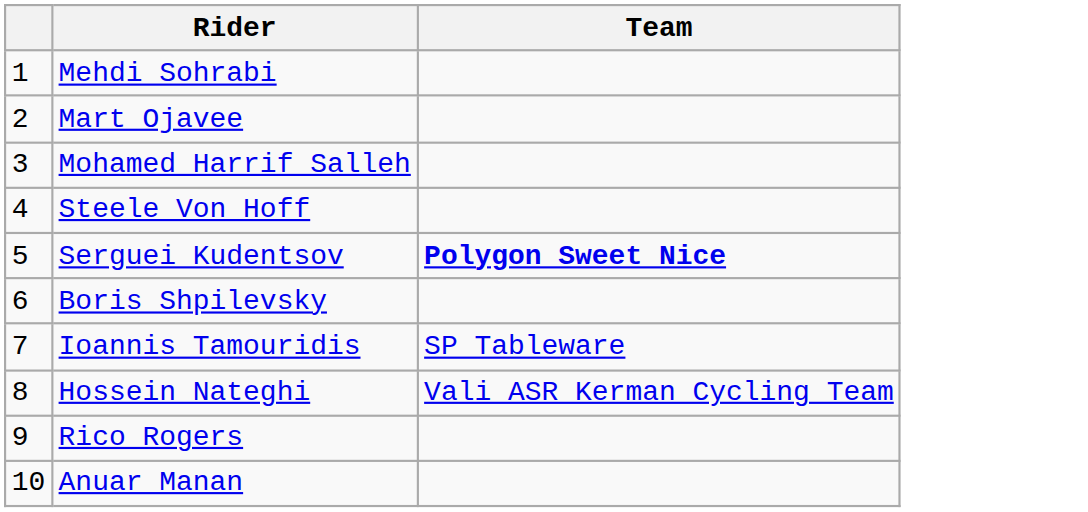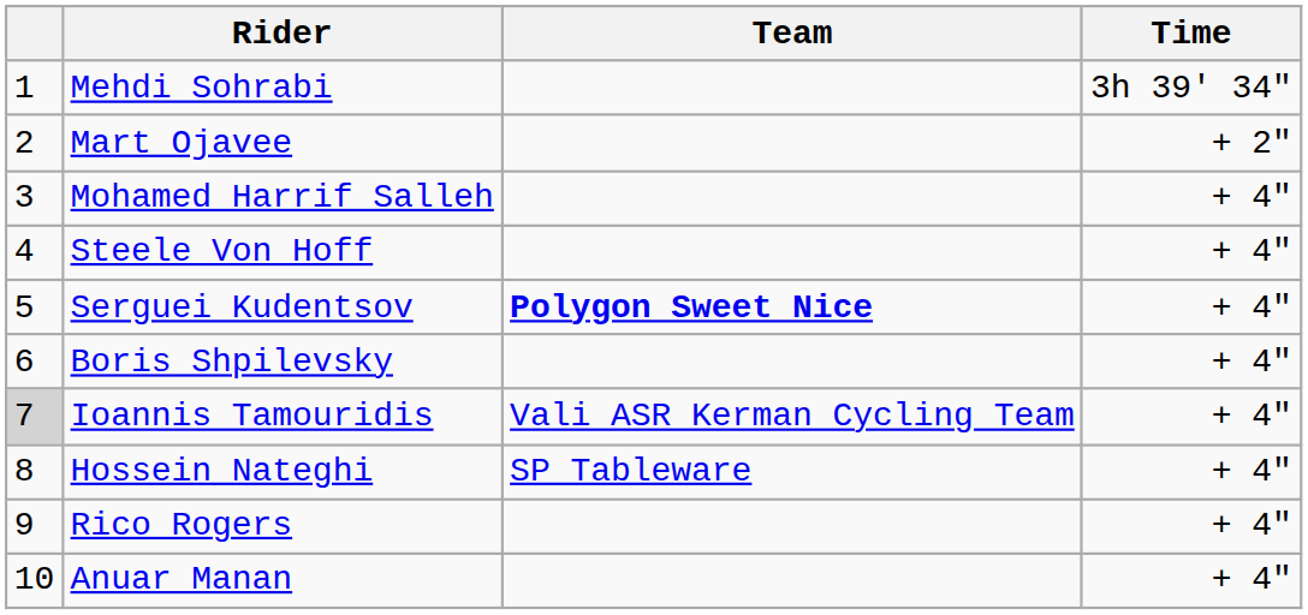+ column: Time | 3h 39' 34" | + 2" | + 4" | + 4" | + 4" | + 4" | + 4" | + 4" | + 4" | + 4"
Ioannis Tamouridis | column 1: no background -> lightgrey background
Ioannis Tamouridis | Team: SP Tableware -> Vali ASR Kerman Cycling Team
Hossein Nateghi | Team: Vali ASR Kerman Cycling Team -> SP Tableware
